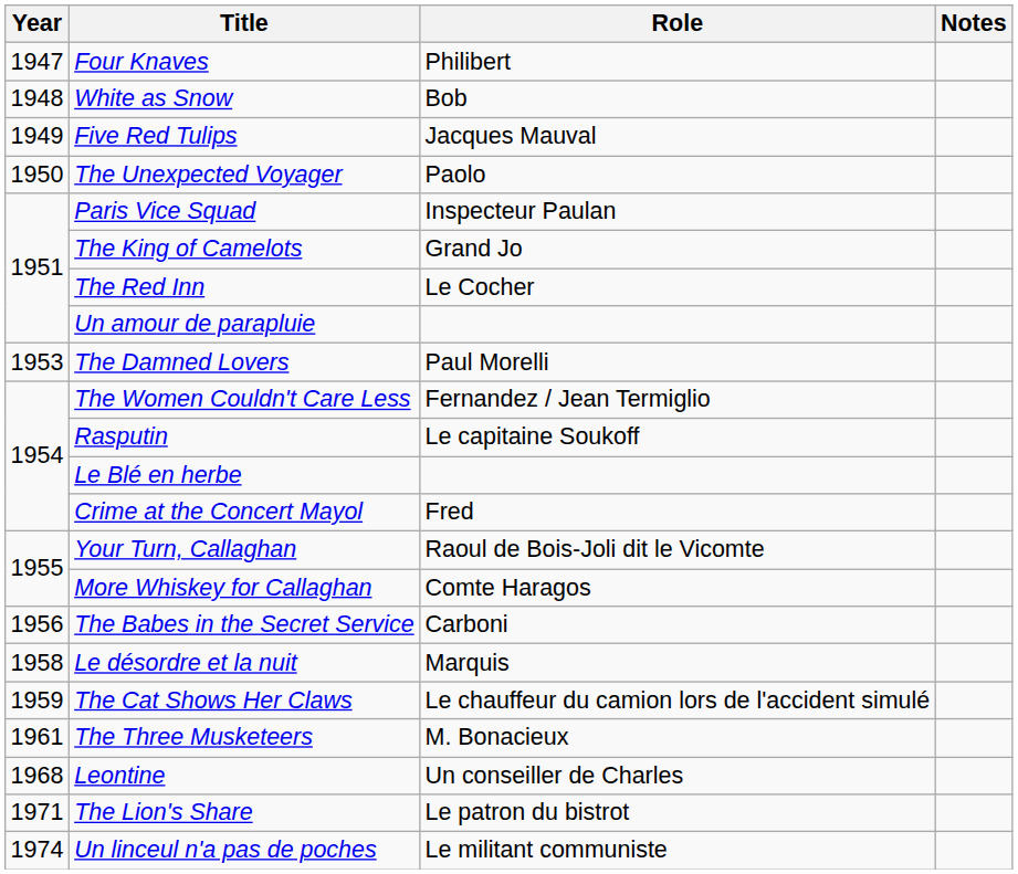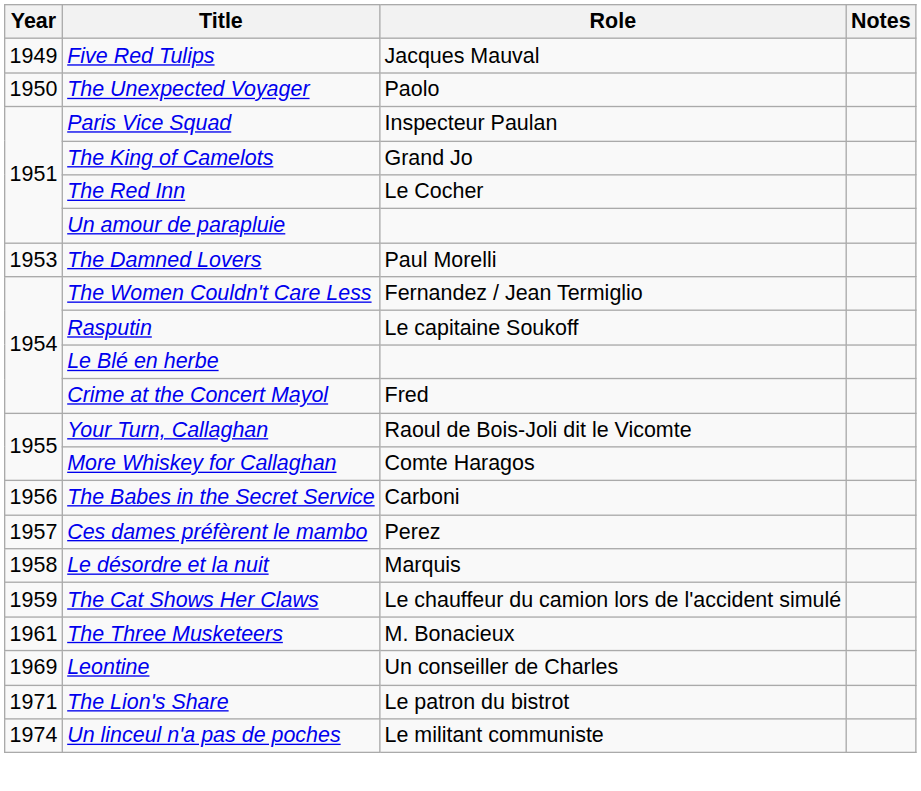- row: 1947 | Four Knaves | Philibert
- row: 1948 | White as Snow | Bob
+ row: 1957 | Ces dames préfèrent le mambo | Perez
Leontine | Year: 1968 -> 1969
